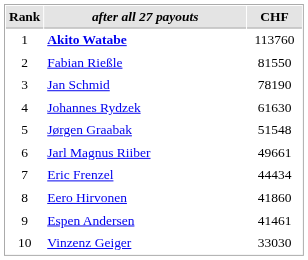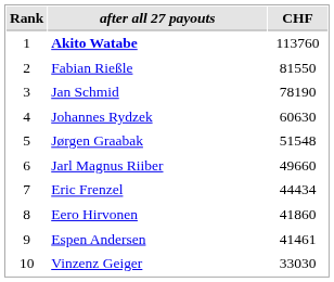Johannes Rydzek | CHF: 61630 -> 60630
Jarl Magnus Riiber | CHF: 49661 -> 49660
